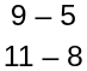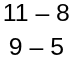rows swapped: 9 – 5 <-> 11 – 8
